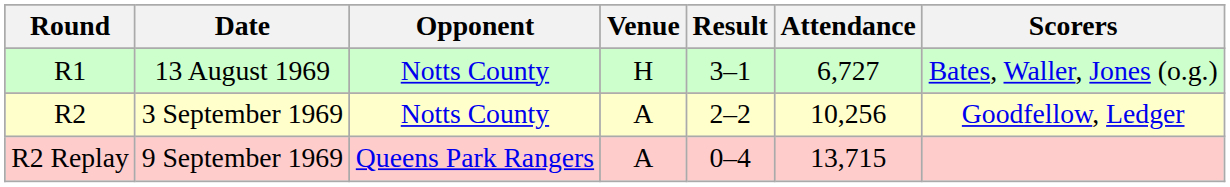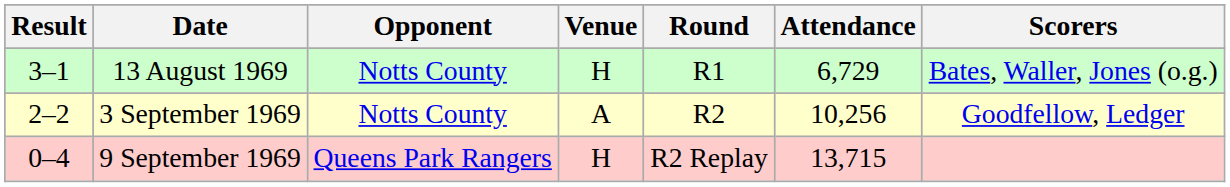columns swapped: Round <-> Result
13 August 1969 | Attendance: 6,727 -> 6,729
9 September 1969 | Venue: A -> H
